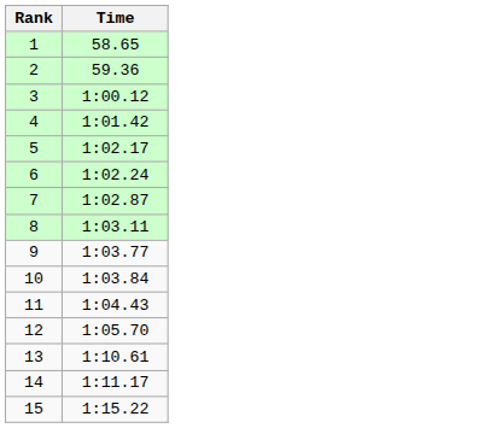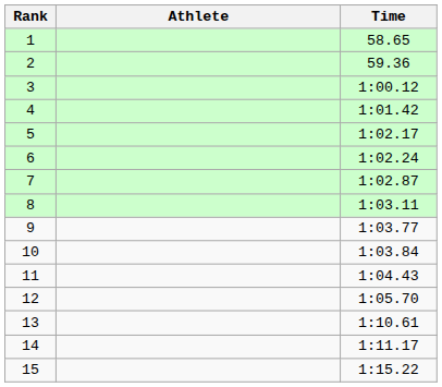+ column: Athlete
